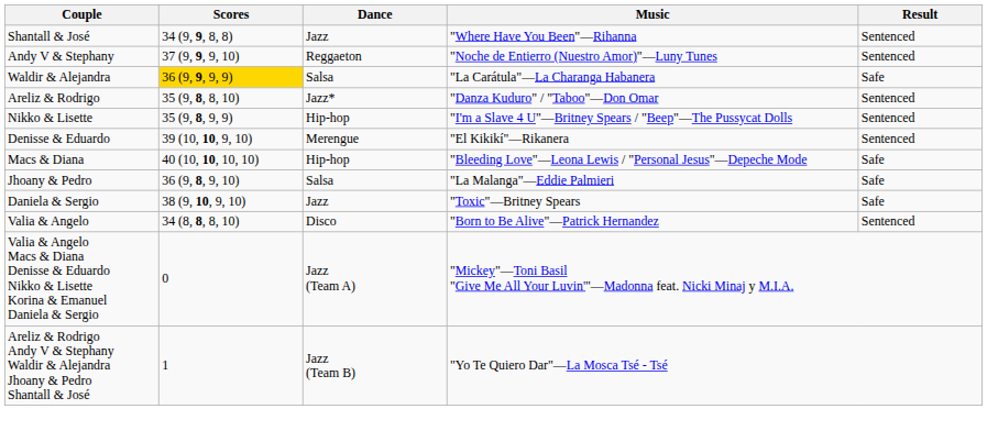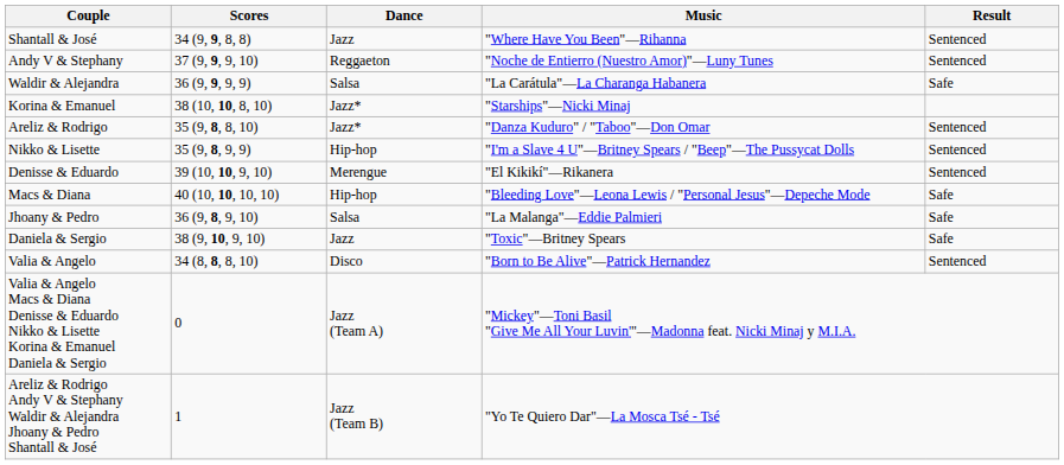Waldir & Alejandra | Scores: gold background -> no background
+ row: Korina & Emanuel | 38 (10, 10, 8, 10) | Jazz* | "Starships"—Nicki Minaj
